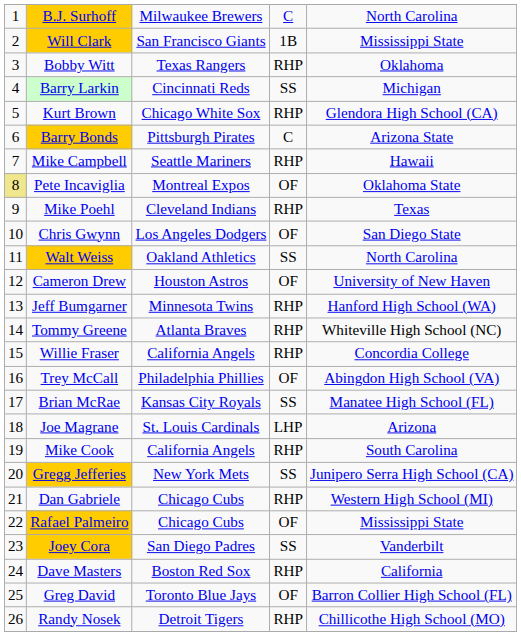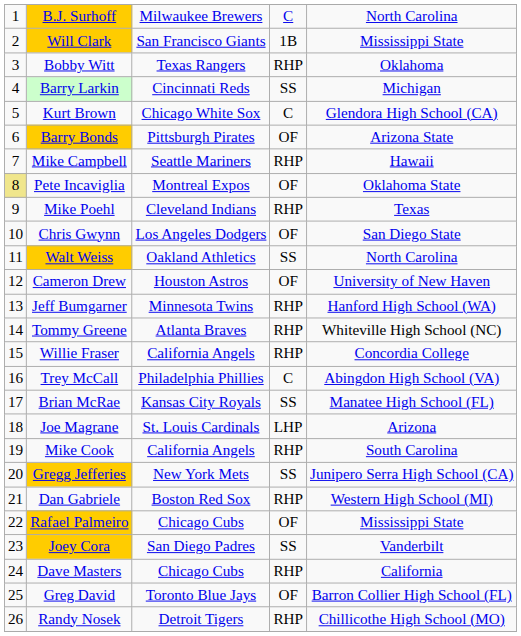Kurt Brown | column 4: RHP -> C
Barry Bonds | column 4: C -> OF
Trey McCall | column 4: OF -> C
Dan Gabriele | column 3: Chicago Cubs -> Boston Red Sox
Dave Masters | column 3: Boston Red Sox -> Chicago Cubs
